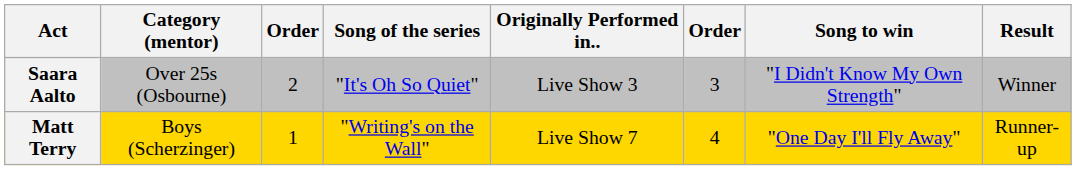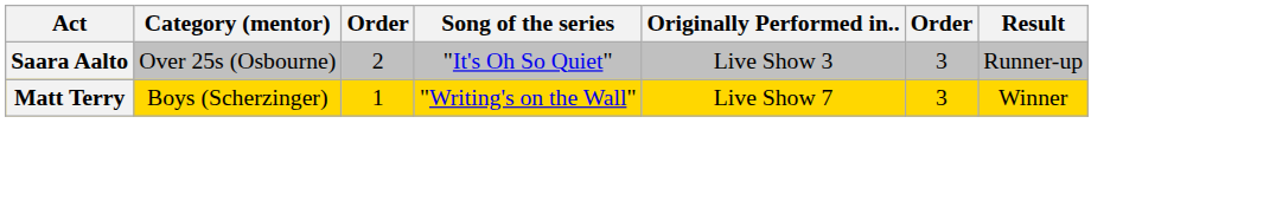- column: Song to win | "I Didn't Know My Own Strength" | "One Day I'll Fly Away"
Saara Aalto | Result: Winner -> Runner-up
Matt Terry | column 6: 4 -> 3
Matt Terry | Result: Runner-up -> Winner
